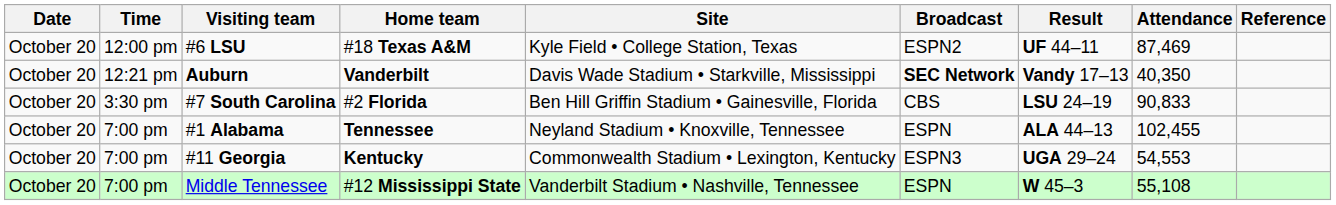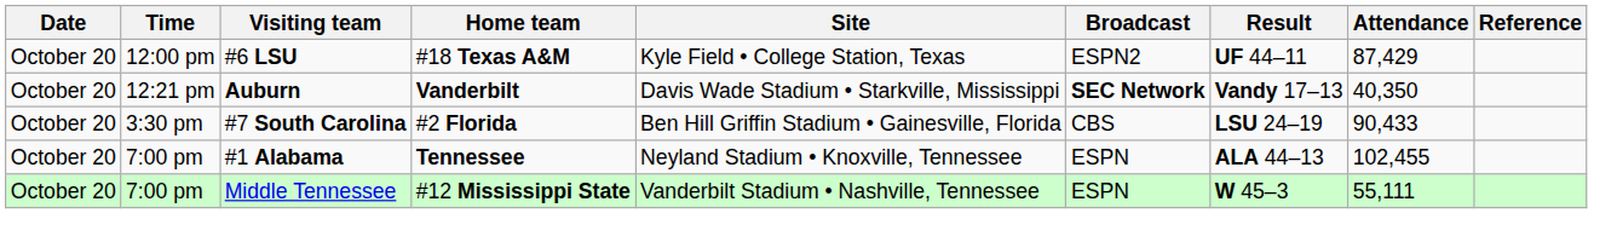#6 LSU | Attendance: 87,469 -> 87,429
#7 South Carolina | Attendance: 90,833 -> 90,433
- row: October 20 | 7:00 pm | #11 Georgia | Kentucky | Commonwealth Stadium • Lexington, Kentucky | ESPN3 | UGA 29–24 | 54,553
Middle Tennessee | Attendance: 55,108 -> 55,111
